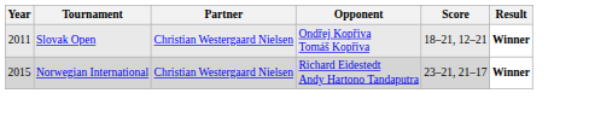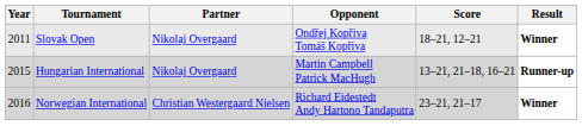Slovak Open | Partner: Christian Westergaard Nielsen -> Nikolaj Overgaard
+ row: 2015 | Hungarian International | Nikolaj Overgaard | Martin Campbell Patrick MacHugh | 13–21, 21–18, 16–21 | Runner-up
Norwegian International | Year: 2015 -> 2016
